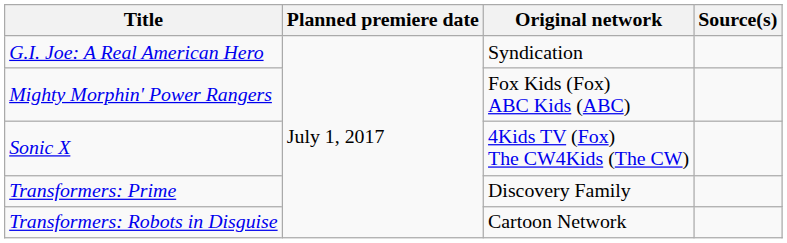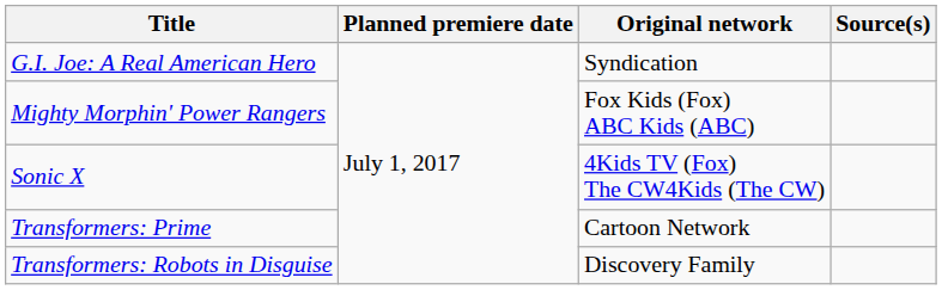Transformers: Prime | Original network: Discovery Family -> Cartoon Network
Transformers: Robots in Disguise | Original network: Cartoon Network -> Discovery Family
